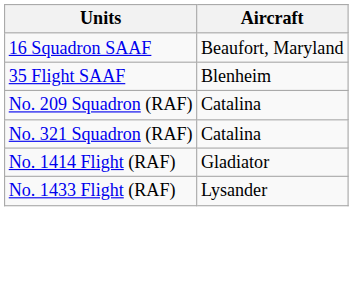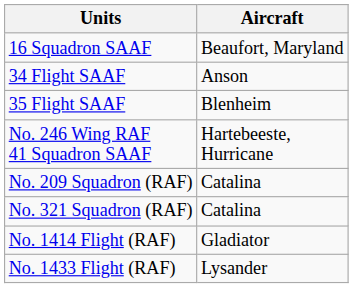+ row: 34 Flight SAAF | Anson
+ row: No. 246 Wing RAF 41 Squadron SAAF | Hartebeeste, Hurricane
